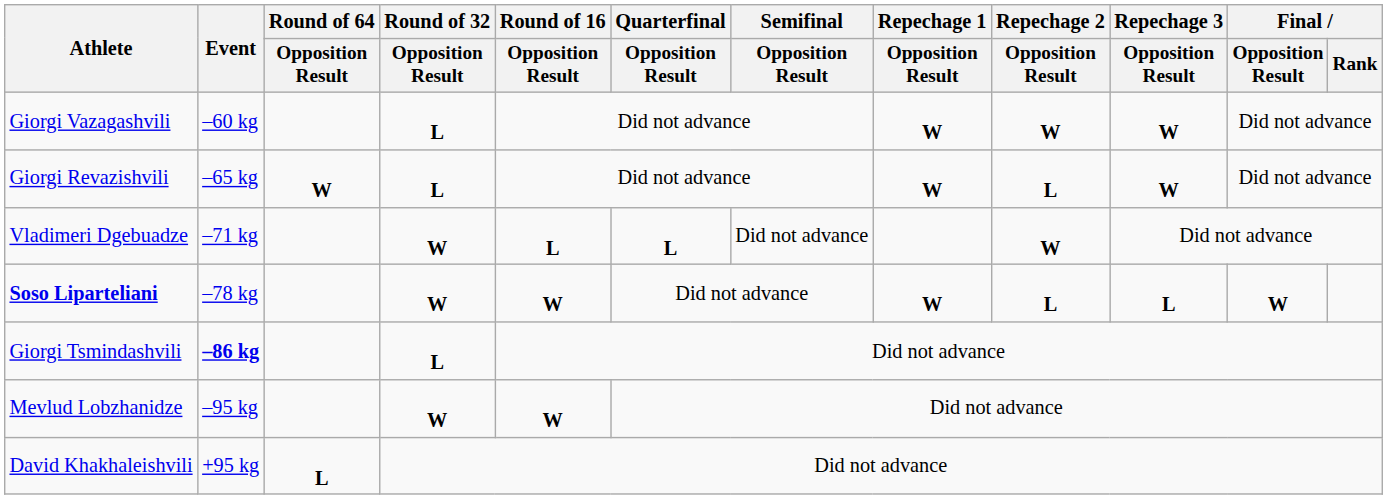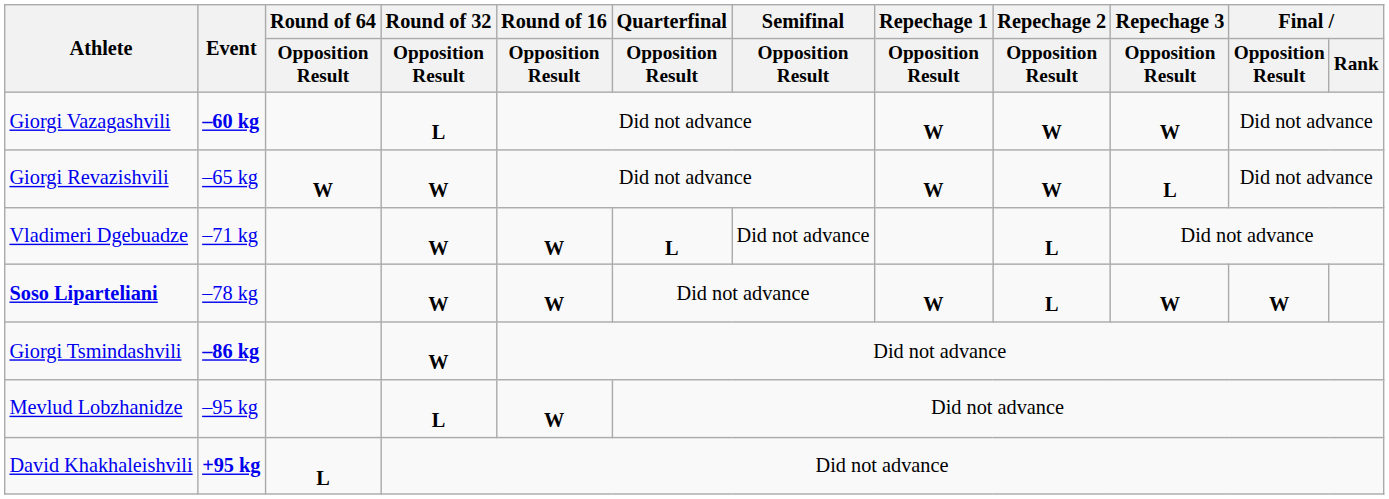Giorgi Vazagashvili | Event: normal -> bold
Giorgi Revazishvili | Round of 32 / Opposition Result: L -> W
Giorgi Revazishvili | Repechage 2 / Opposition Result: L -> W
Giorgi Revazishvili | Repechage 3 / Opposition Result: W -> L
Vladimeri Dgebuadze | Round of 16 / Opposition Result: L -> W
Vladimeri Dgebuadze | Repechage 2 / Opposition Result: W -> L
Soso Liparteliani | Repechage 3 / Opposition Result: L -> W
Giorgi Tsmindashvili | Round of 32 / Opposition Result: L -> W
Mevlud Lobzhanidze | Round of 32 / Opposition Result: W -> L
David Khakhaleishvili | Event: normal -> bold
